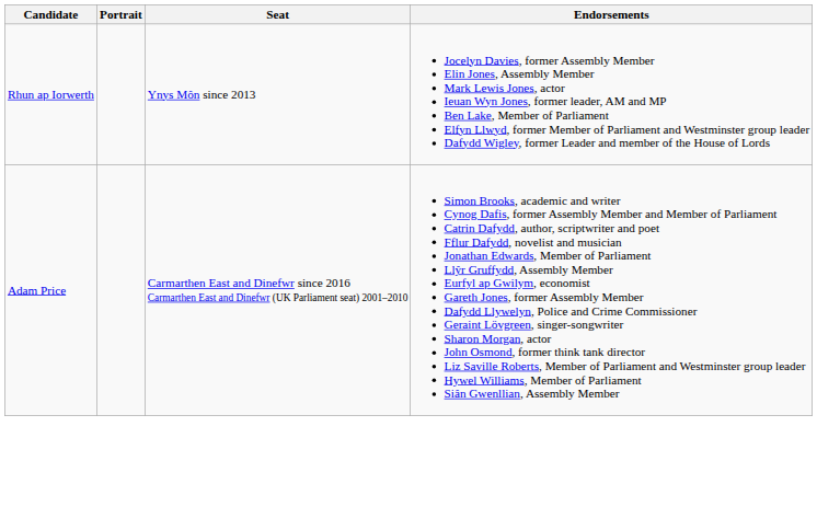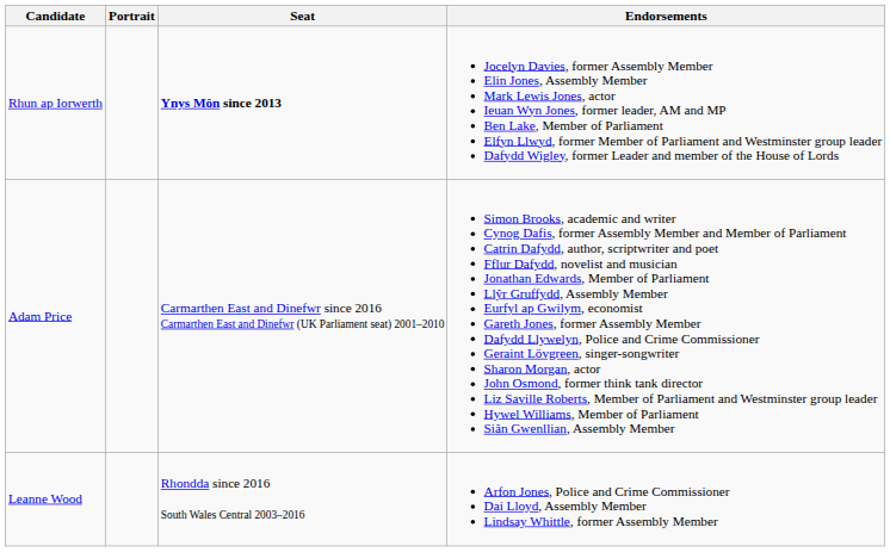Rhun ap Iorwerth | Seat: normal -> bold
+ row: Leanne Wood | Rhondda since 2016 South Wales Central 2003–2016 | Arfon Jones, Police and Crime Commissioner Dai Lloyd, Assembly Member Lindsay Whittle, former Assembly Member
